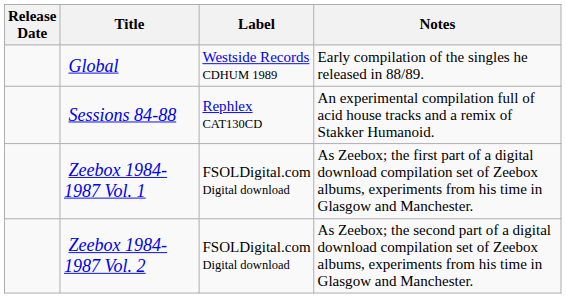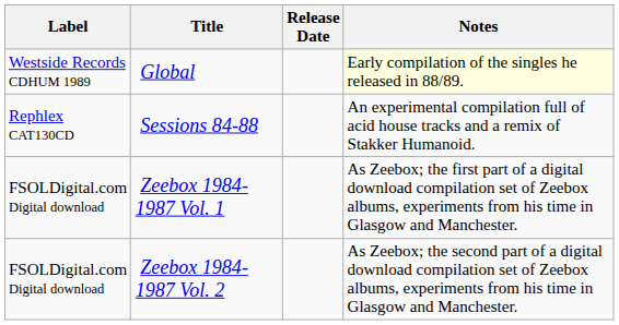columns swapped: Release Date <-> Label
Global | Notes: no background -> lightyellow background
